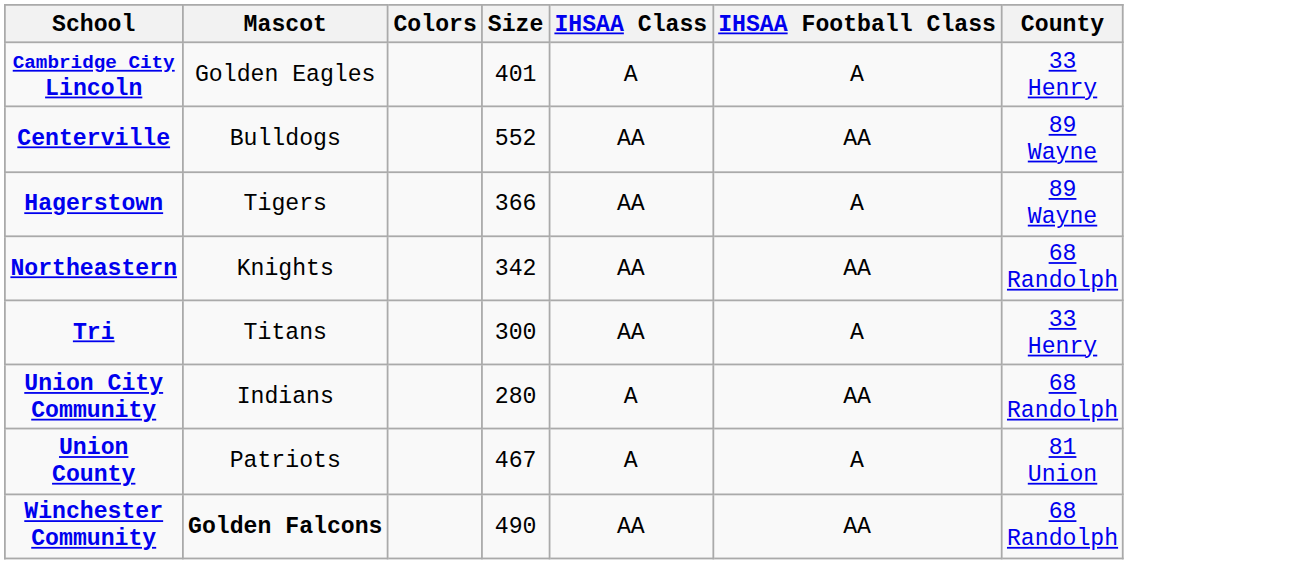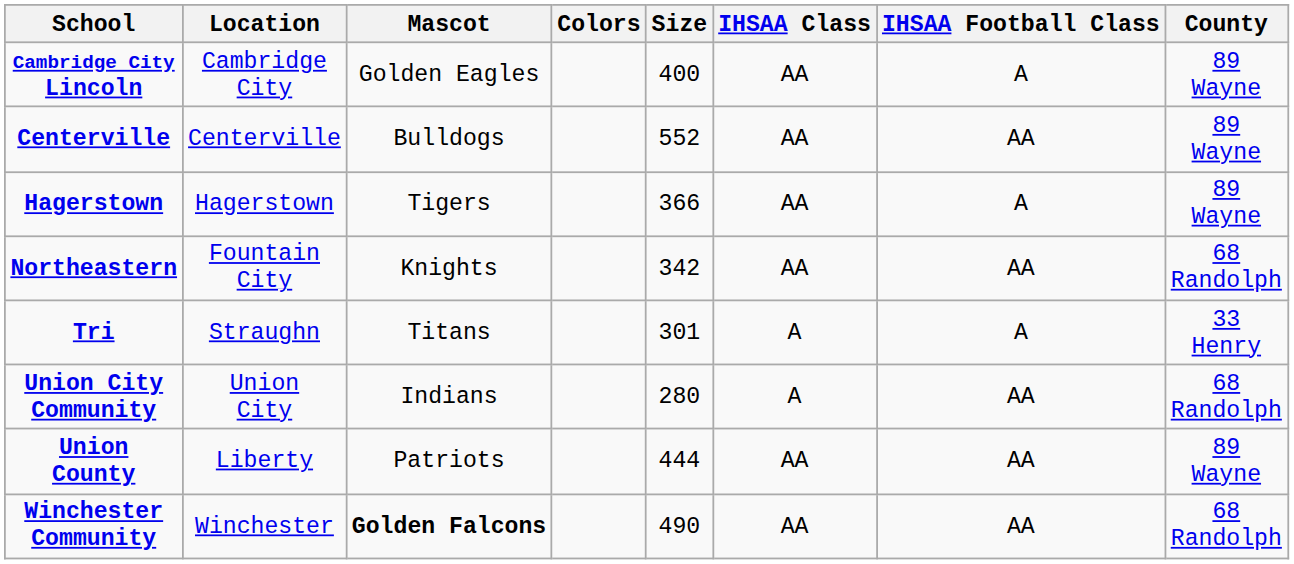+ column: Location | Cambridge City | Centerville | Hagerstown | Fountain City | Straughn | Union City | Liberty | Winchester
Cambridge City Lincoln | Size: 401 -> 400
Cambridge City Lincoln | IHSAA Class: A -> AA
Cambridge City Lincoln | County: 33 Henry -> 89 Wayne
Tri | Size: 300 -> 301
Tri | IHSAA Class: AA -> A
Union County | Size: 467 -> 444
Union County | IHSAA Class: A -> AA
Union County | IHSAA Football Class: A -> AA
Union County | County: 81 Union -> 89 Wayne
